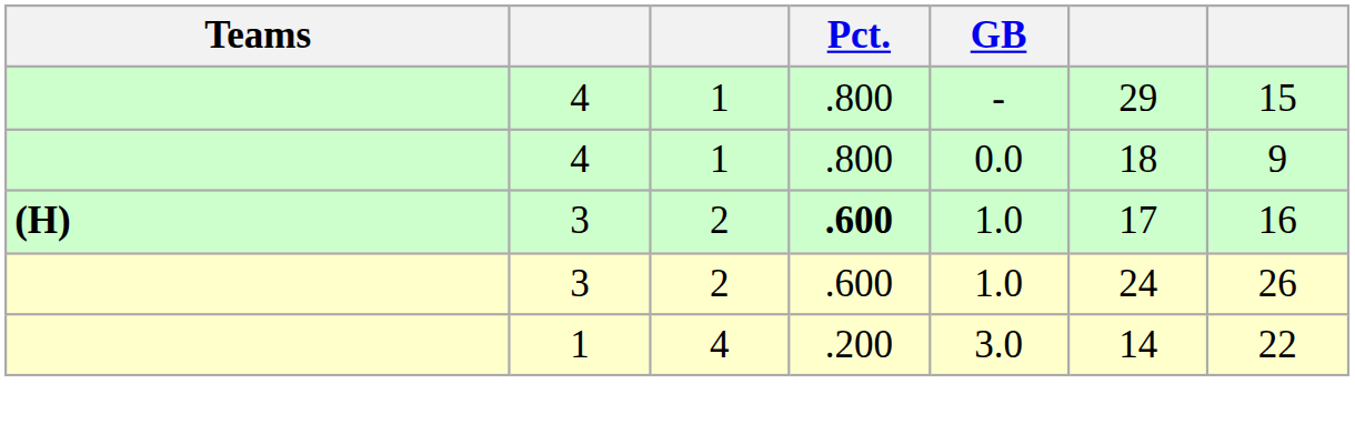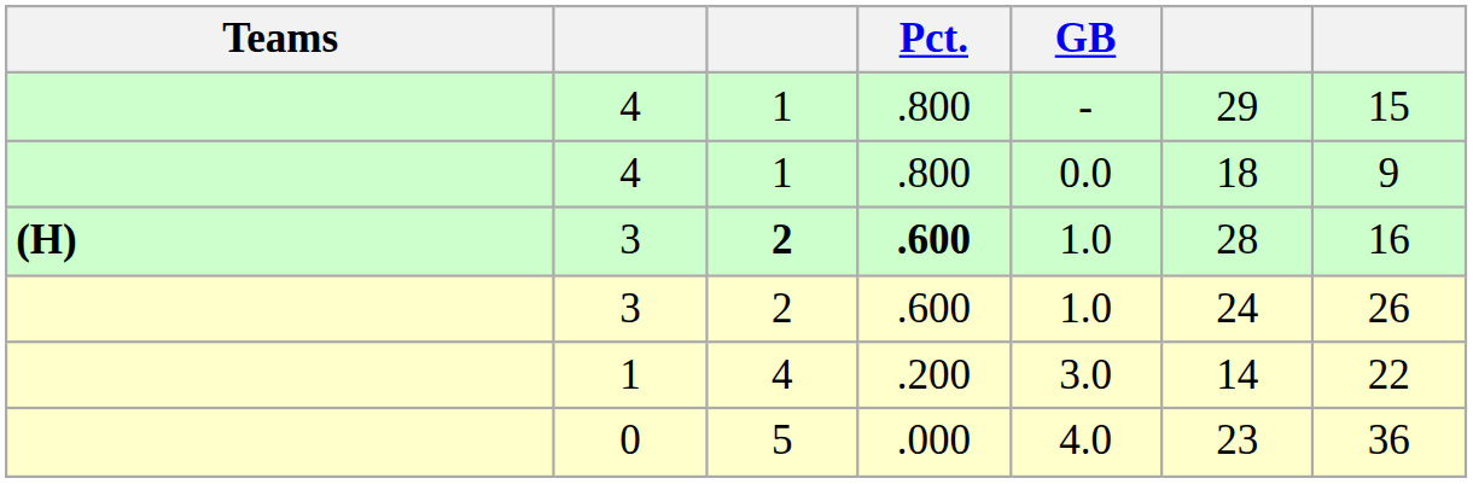(H) / 3 | column 3: normal -> bold
(H) / 3 | column 6: 17 -> 28
+ row: 0 | 5 | .000 | 4.0 | 23 | 36
